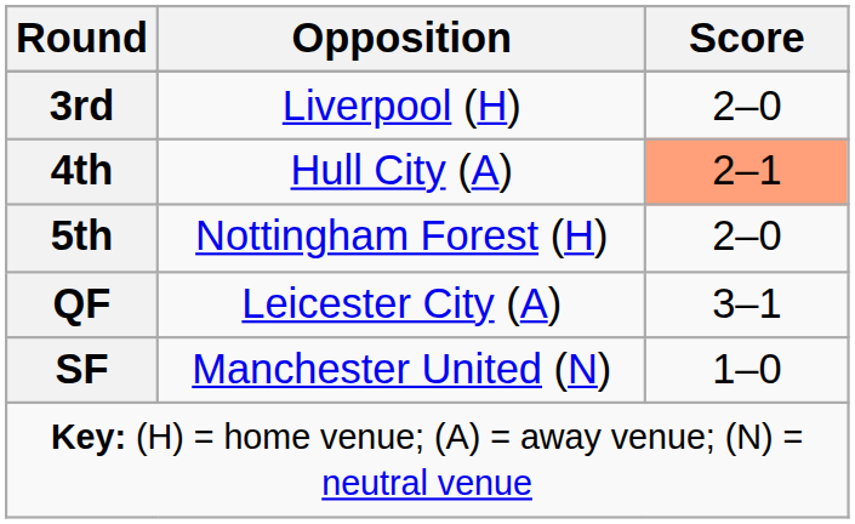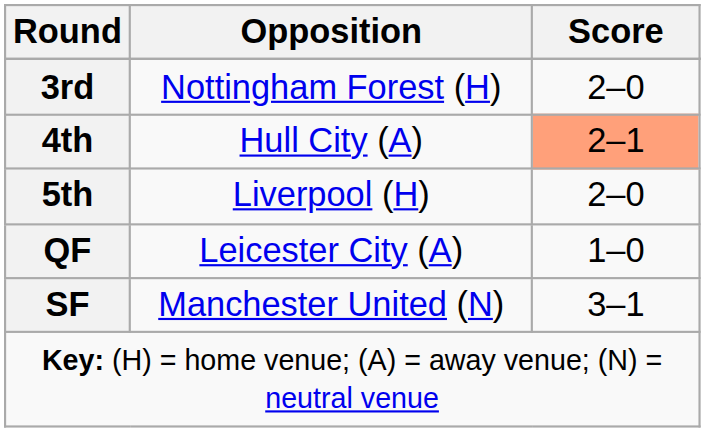3rd | Opposition: Liverpool (H) -> Nottingham Forest (H)
5th | Opposition: Nottingham Forest (H) -> Liverpool (H)
QF | Score: 3–1 -> 1–0
SF | Score: 1–0 -> 3–1
